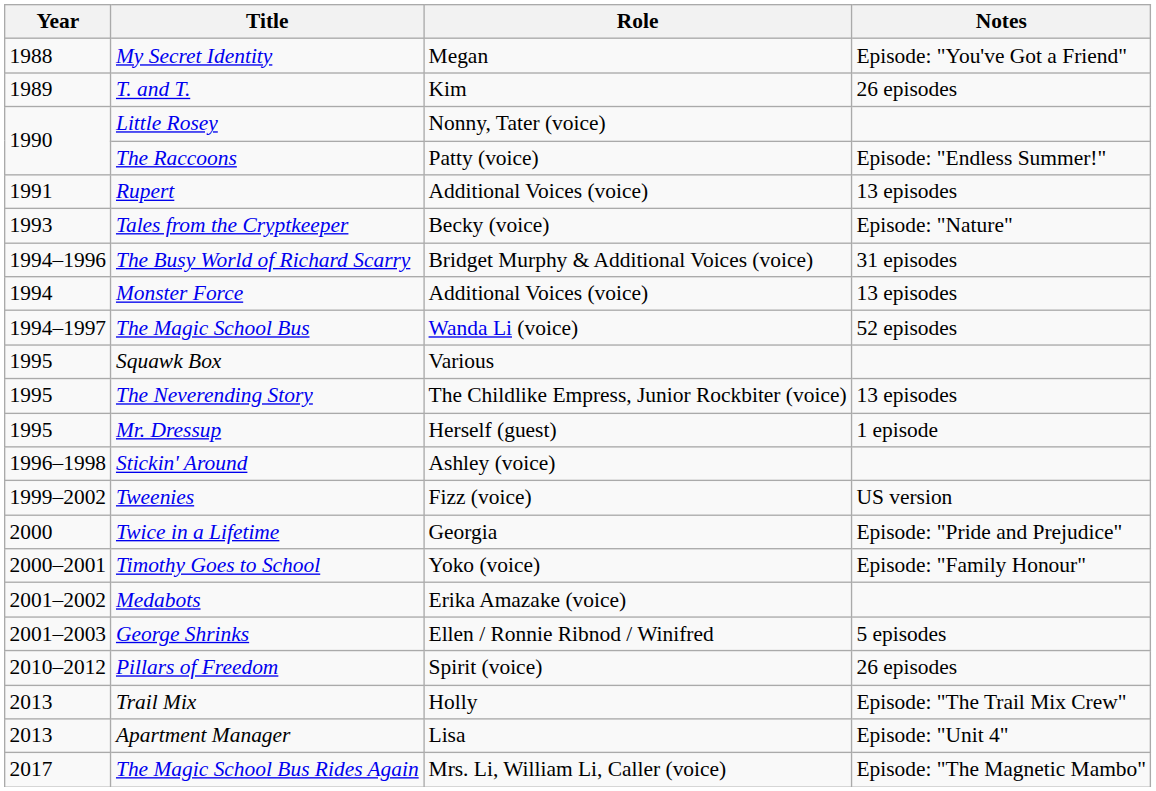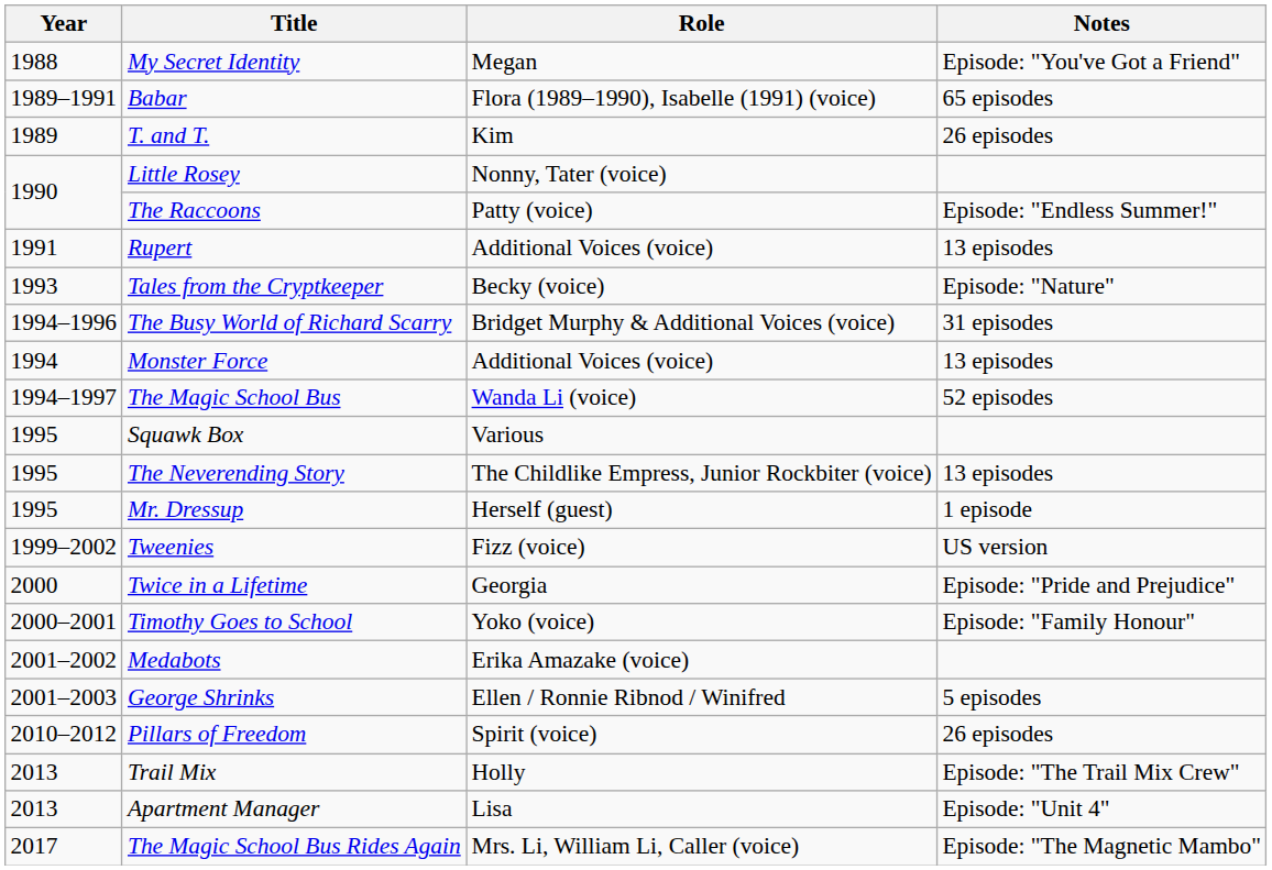+ row: 1989–1991 | Babar | Flora (1989–1990), Isabelle (1991) (voice) | 65 episodes
- row: 1996–1998 | Stickin' Around | Ashley (voice)
